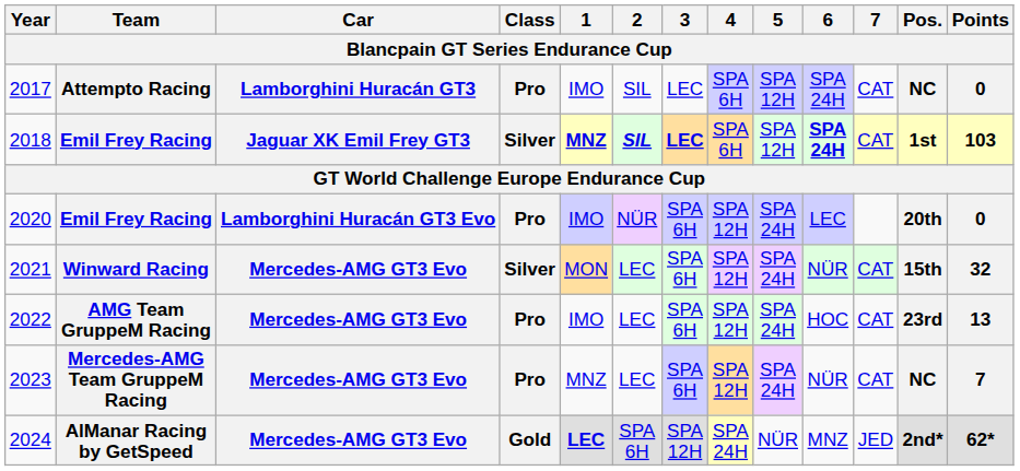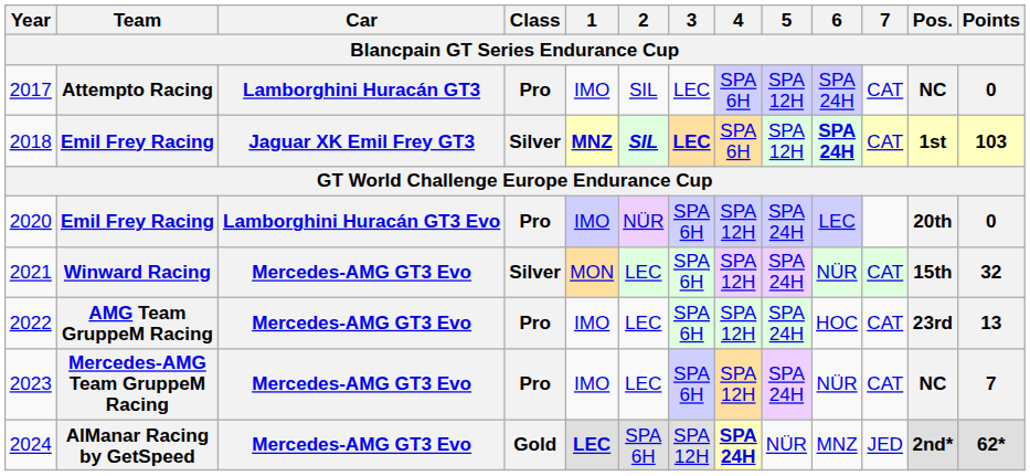2023 | 1: MNZ -> IMO
2024 | 4: normal -> bold
